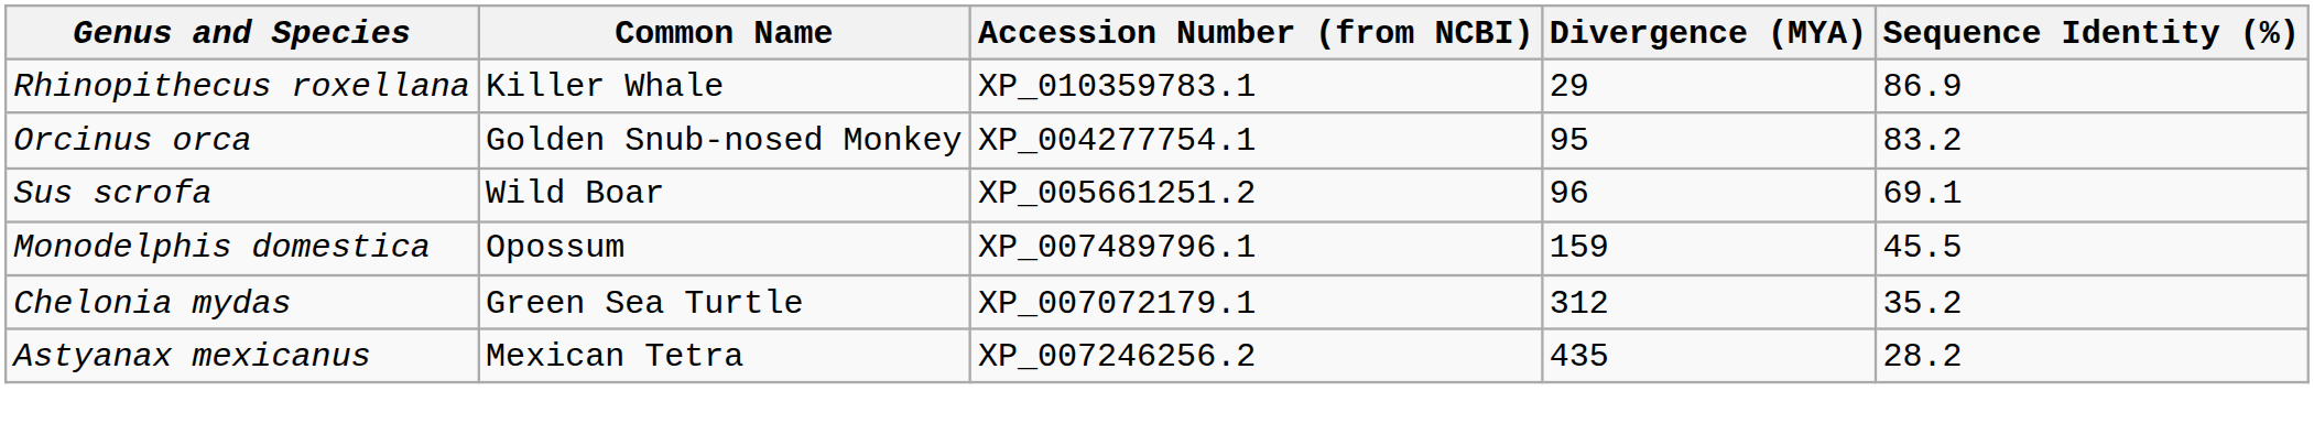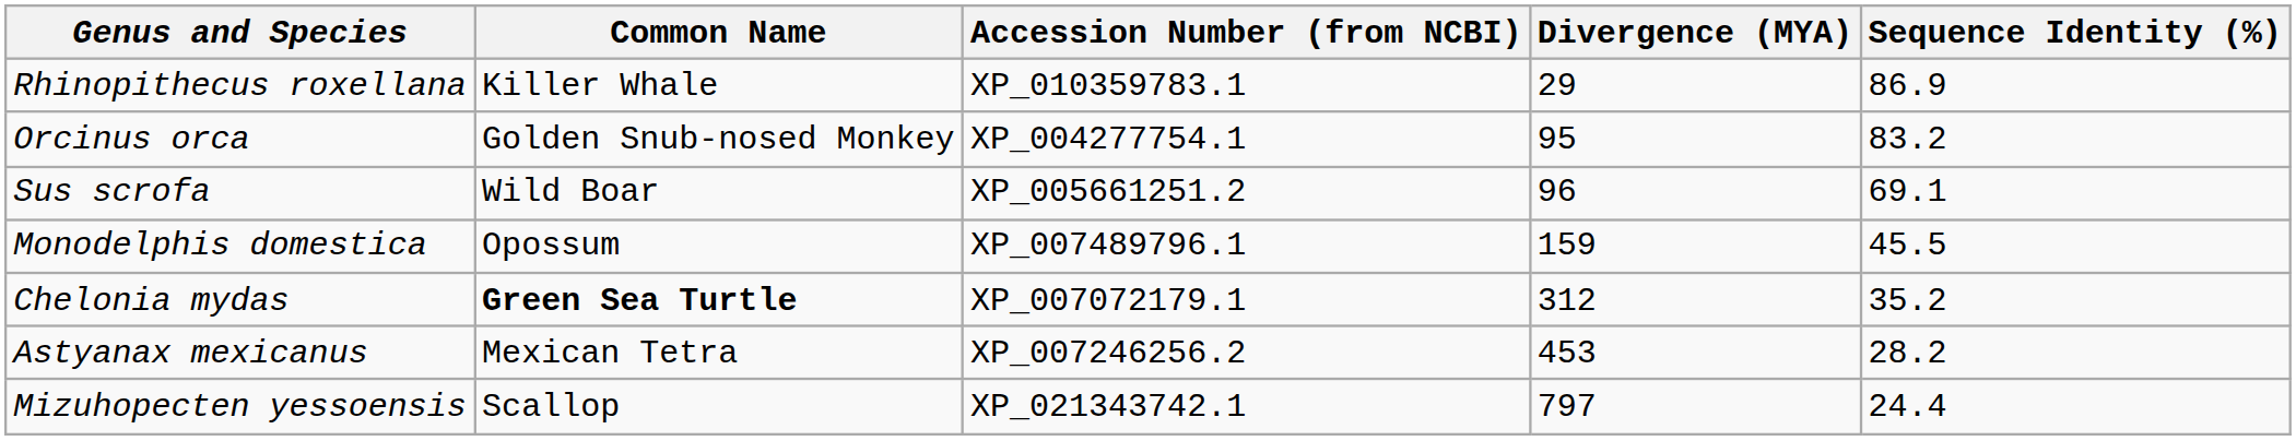Chelonia mydas | Common Name: normal -> bold
Astyanax mexicanus | Divergence (MYA): 435 -> 453
+ row: Mizuhopecten yessoensis | Scallop | XP_021343742.1 | 797 | 24.4
